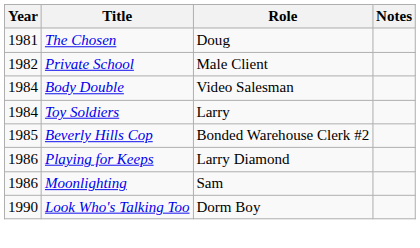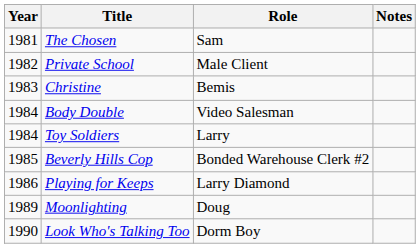The Chosen | Role: Doug -> Sam
+ row: 1983 | Christine | Bemis
Moonlighting | Year: 1986 -> 1989
Moonlighting | Role: Sam -> Doug
